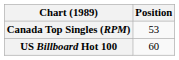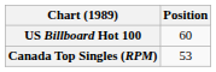rows swapped: Canada Top Singles (RPM) <-> US Billboard Hot 100
